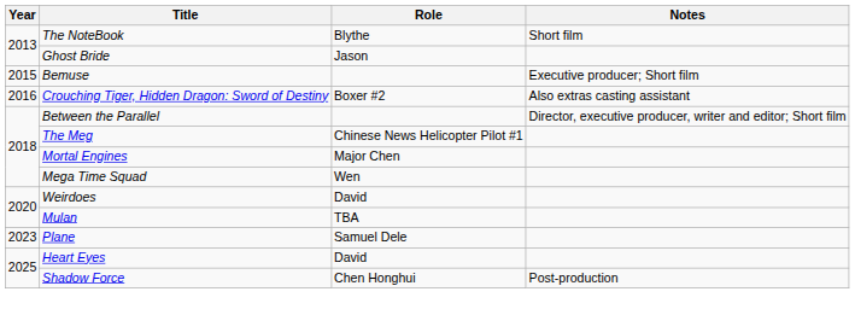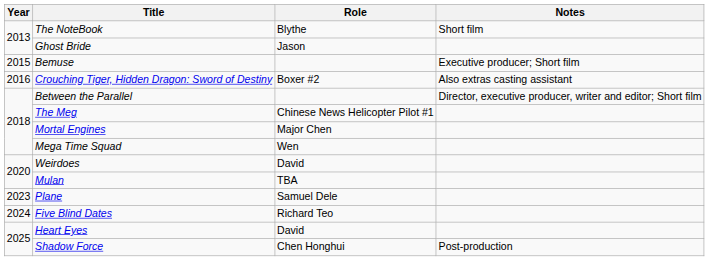+ row: 2024 | Five Blind Dates | Richard Teo
